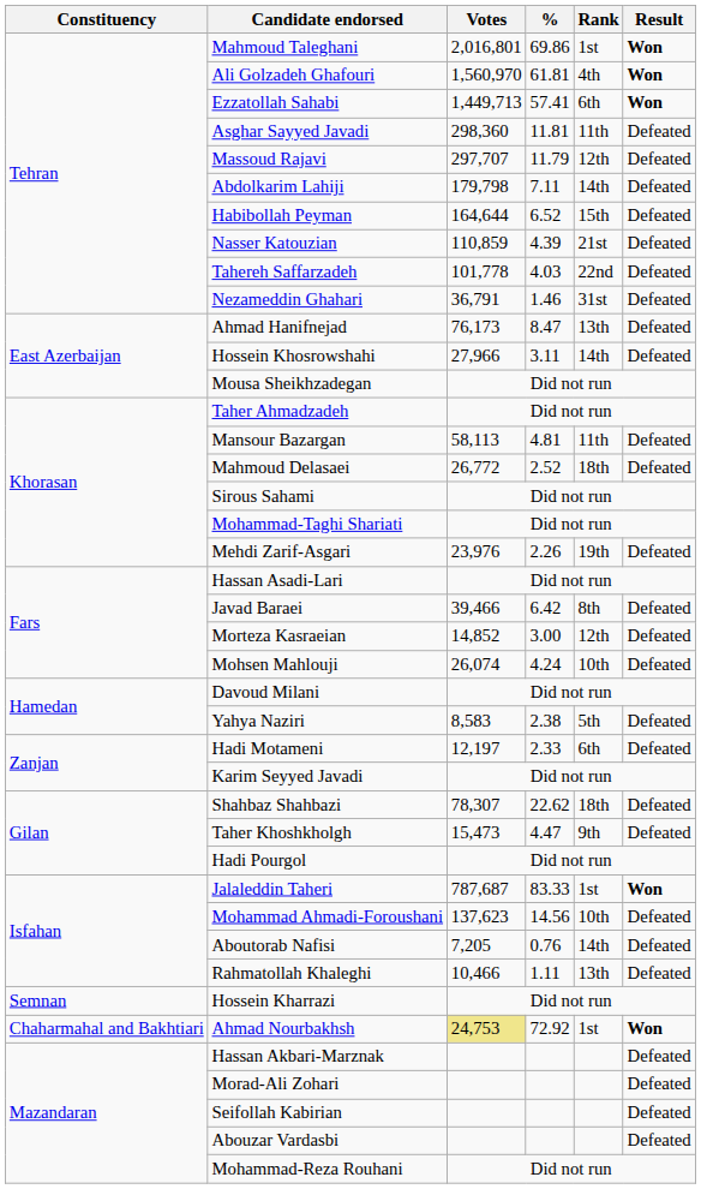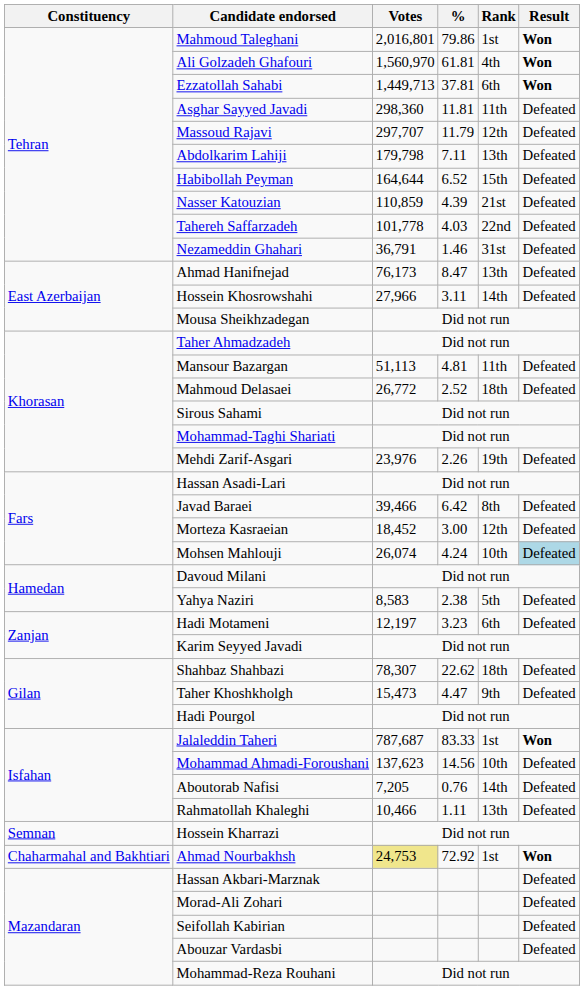Mahmoud Taleghani | %: 69.86 -> 79.86
Ezzatollah Sahabi | %: 57.41 -> 37.81
Abdolkarim Lahiji | Rank: 14th -> 13th
Mansour Bazargan | Votes: 58,113 -> 51,113
Morteza Kasraeian | Votes: 14,852 -> 18,452
Mohsen Mahlouji | Result: no background -> lightblue background
Hadi Motameni | %: 2.33 -> 3.23
